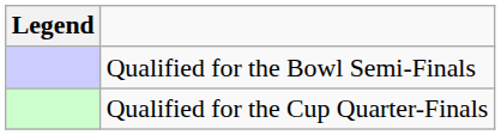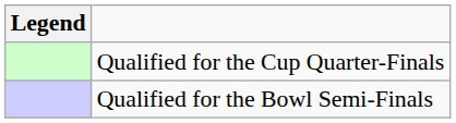rows swapped: Qualified for the Cup Quarter-Finals <-> Qualified for the Bowl Semi-Finals
